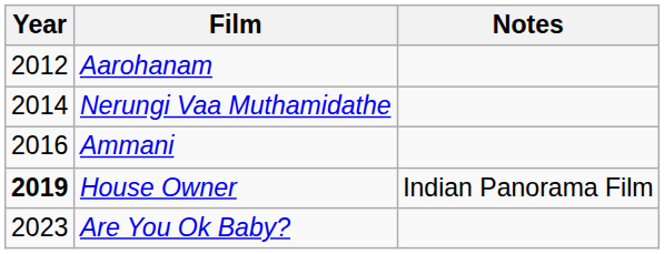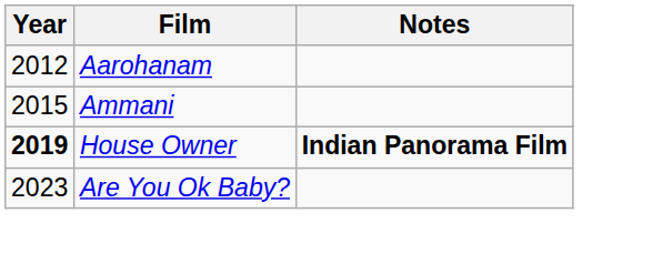- row: 2014 | Nerungi Vaa Muthamidathe
Ammani | Year: 2016 -> 2015
House Owner | Notes: normal -> bold
